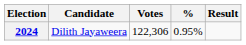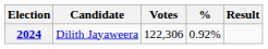2024 | %: 0.95% -> 0.92%
